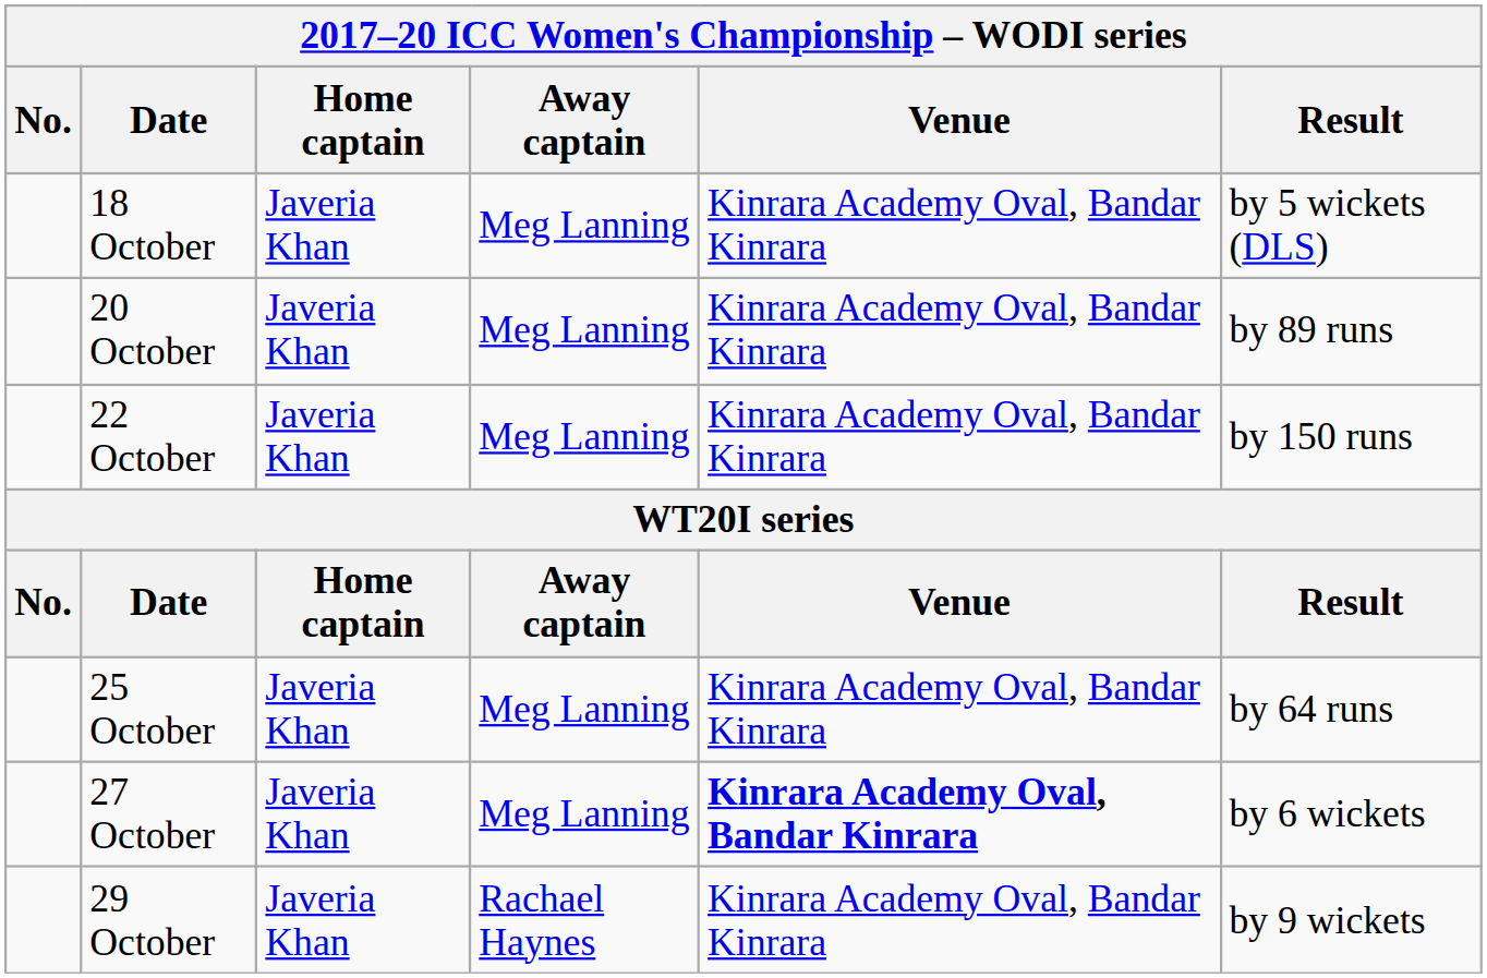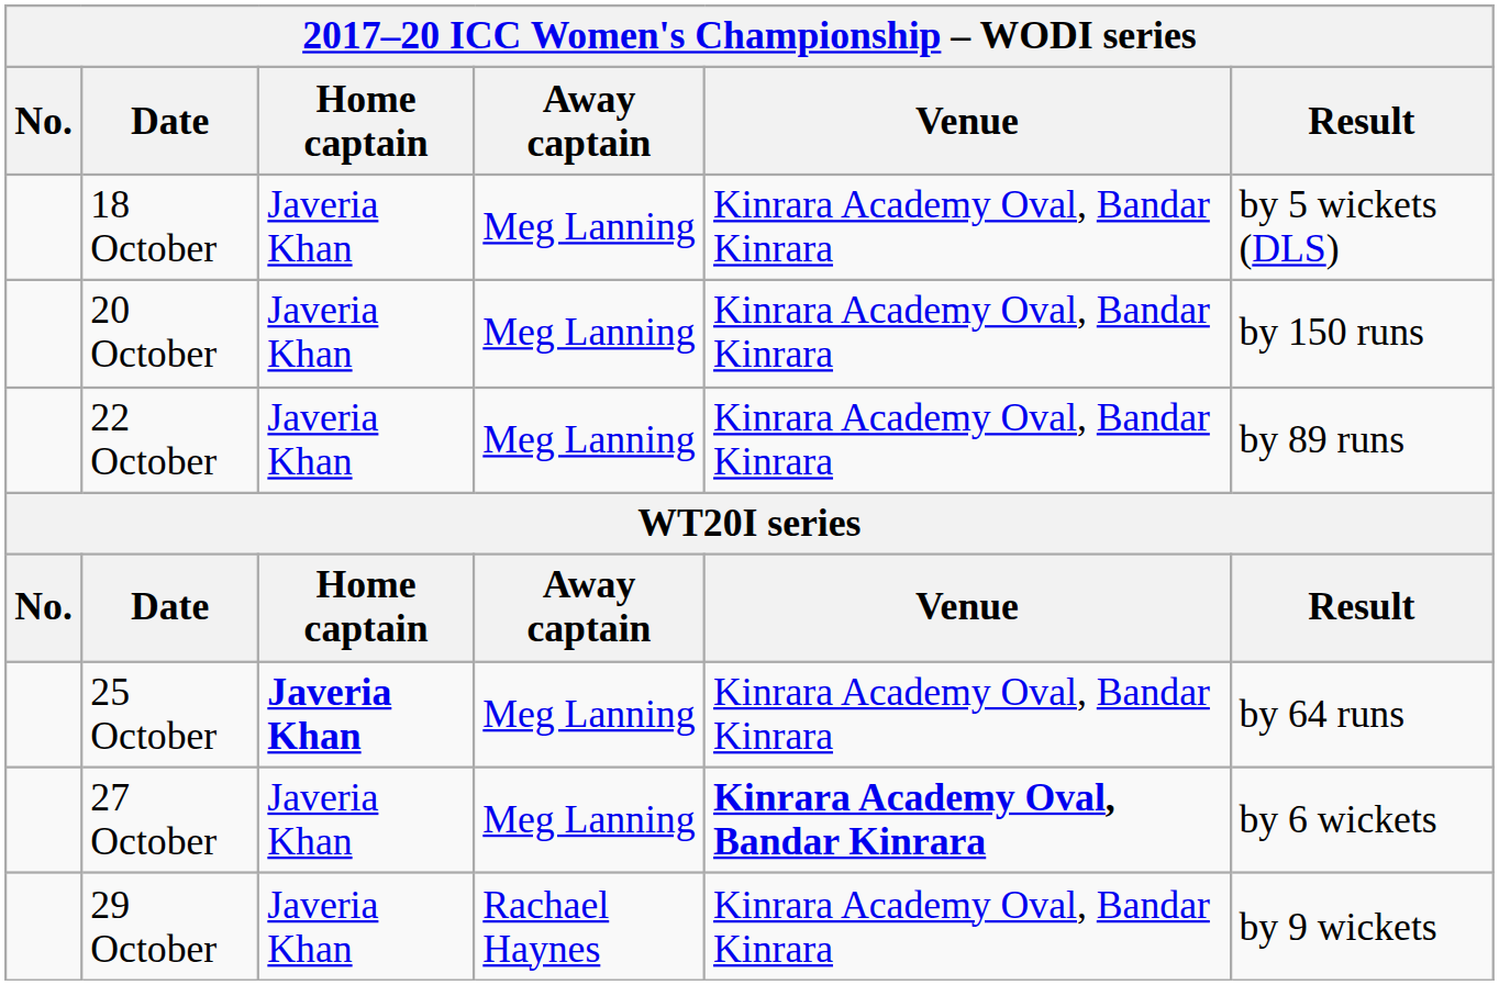20 October | Result: by 89 runs -> by 150 runs
22 October | Result: by 150 runs -> by 89 runs
25 October | Home captain: normal -> bold
